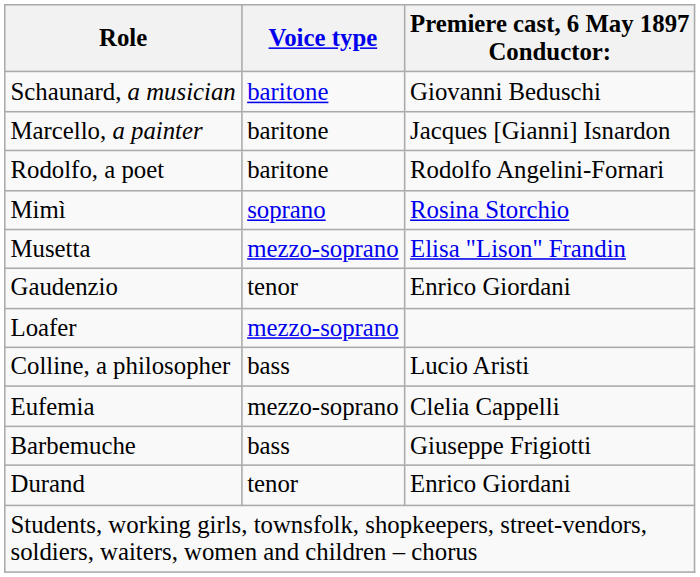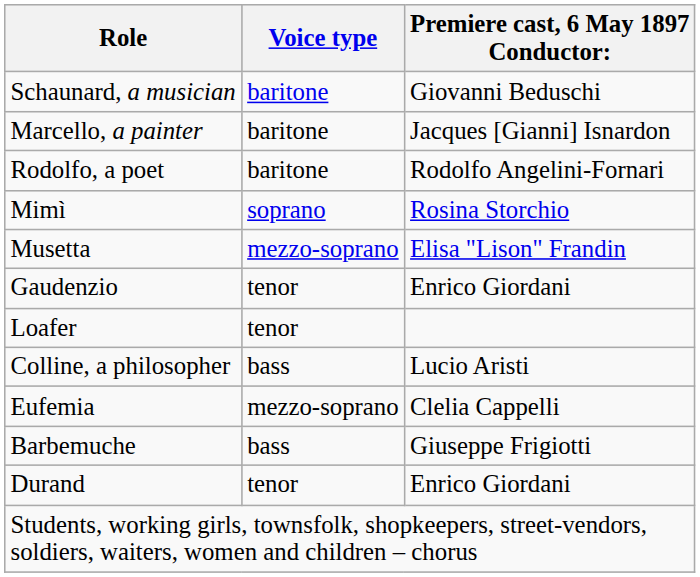Loafer | Voice type: mezzo-soprano -> tenor
